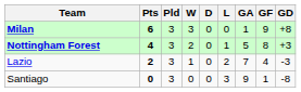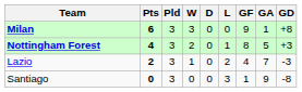columns swapped: GF <-> GA
